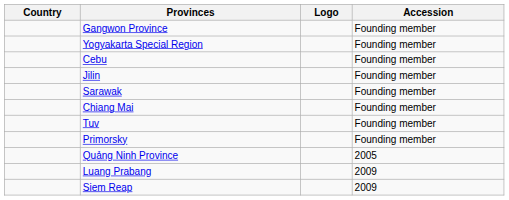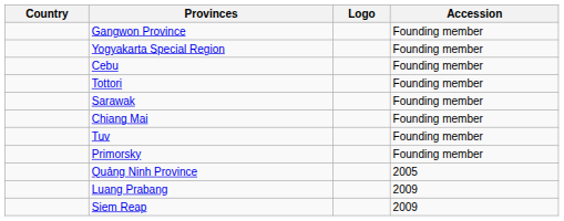+ row: Tottori | Founding member
- row: Jilin | Founding member
